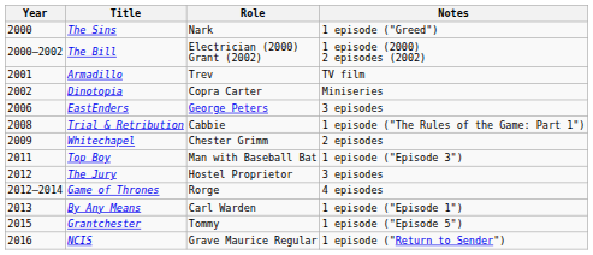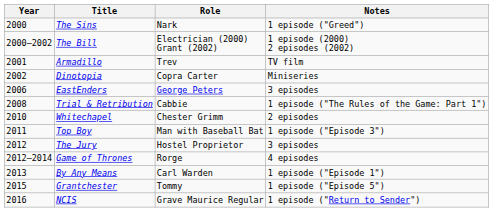Whitechapel | Year: 2009 -> 2010
